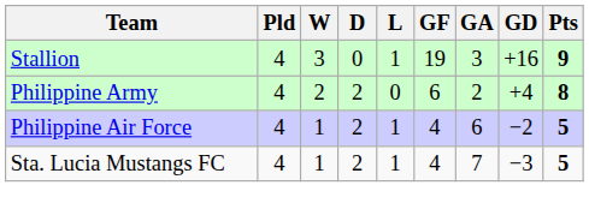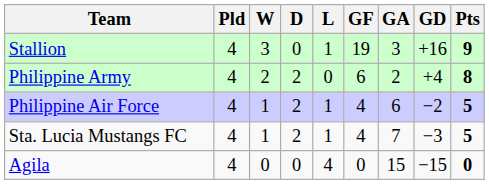+ row: Agila | 4 | 0 | 0 | 4 | 0 | 15 | −15 | 0
